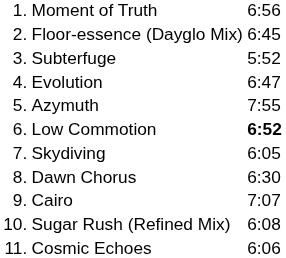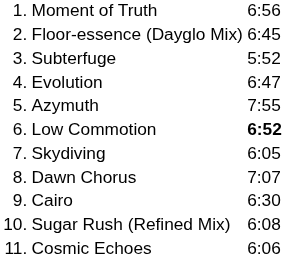Dawn Chorus | column 3: 6:30 -> 7:07
Cairo | column 3: 7:07 -> 6:30
